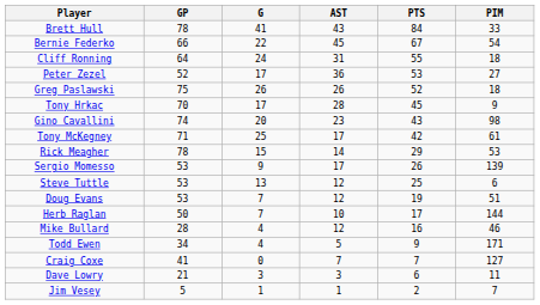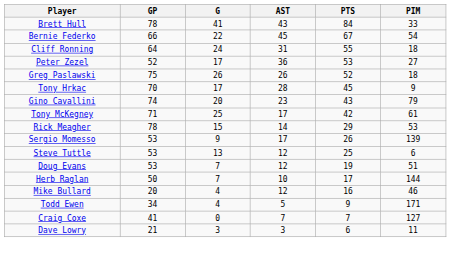Gino Cavallini | PIM: 98 -> 79
Mike Bullard | GP: 28 -> 20
- row: Jim Vesey | 5 | 1 | 1 | 2 | 7
